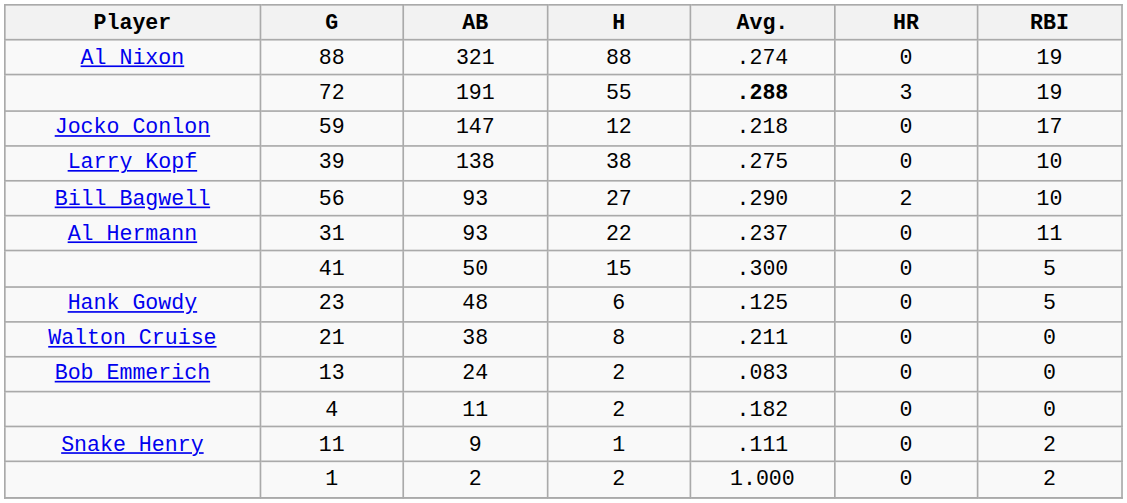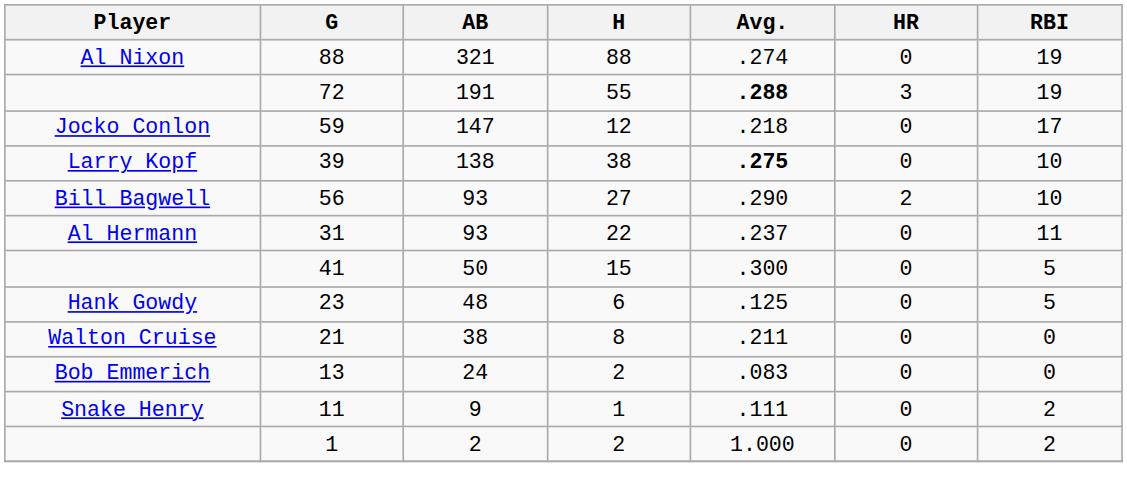39 | Avg.: normal -> bold
- row: 4 | 11 | 2 | .182 | 0 | 0
